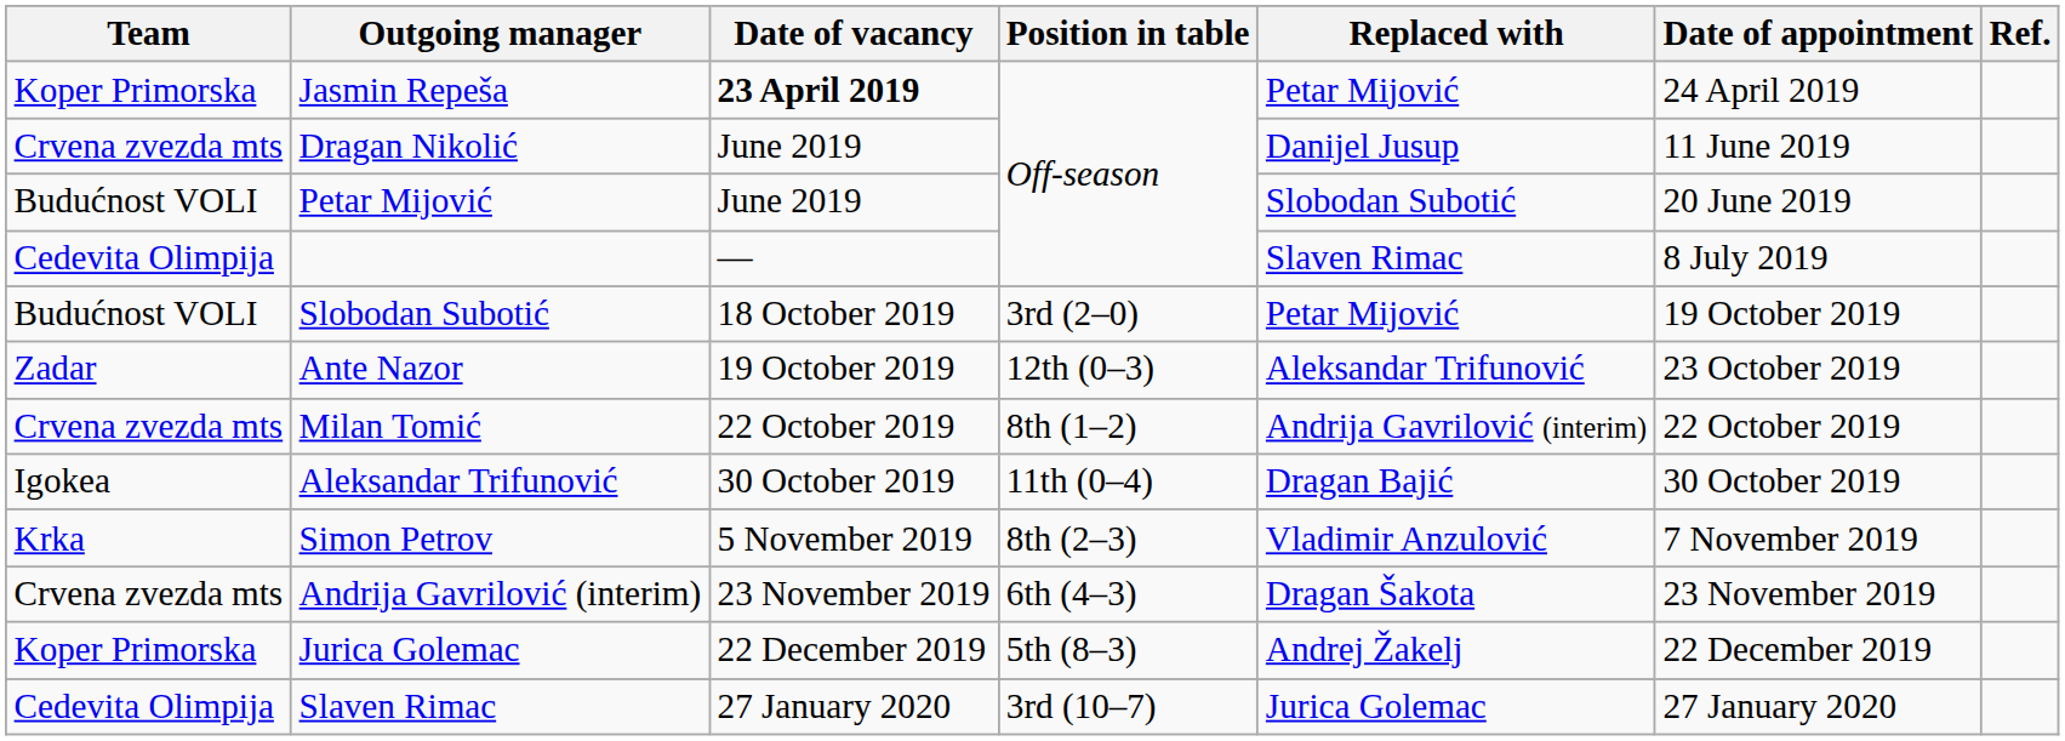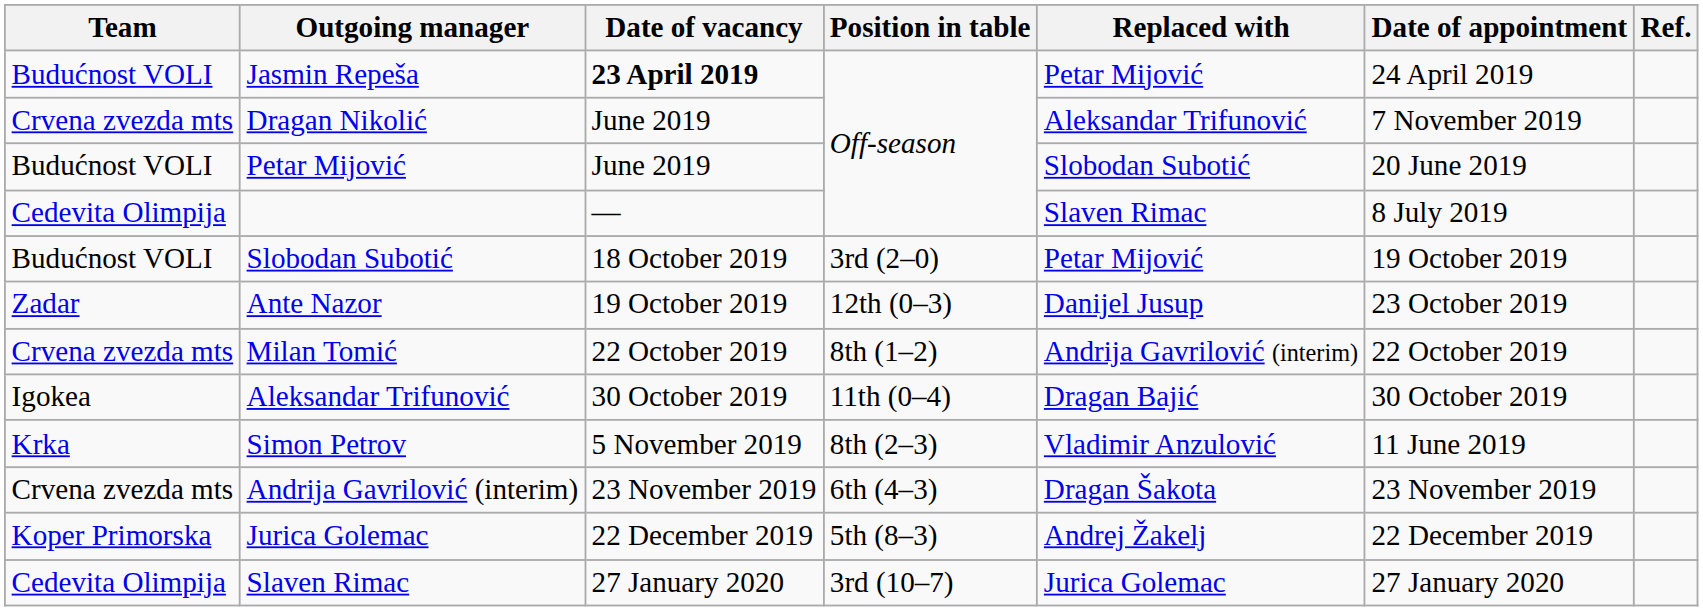Jasmin Repeša | Team: Koper Primorska -> Budućnost VOLI
Dragan Nikolić | Replaced with: Danijel Jusup -> Aleksandar Trifunović
Dragan Nikolić | Date of appointment: 11 June 2019 -> 7 November 2019
Ante Nazor | Replaced with: Aleksandar Trifunović -> Danijel Jusup
Simon Petrov | Date of appointment: 7 November 2019 -> 11 June 2019
